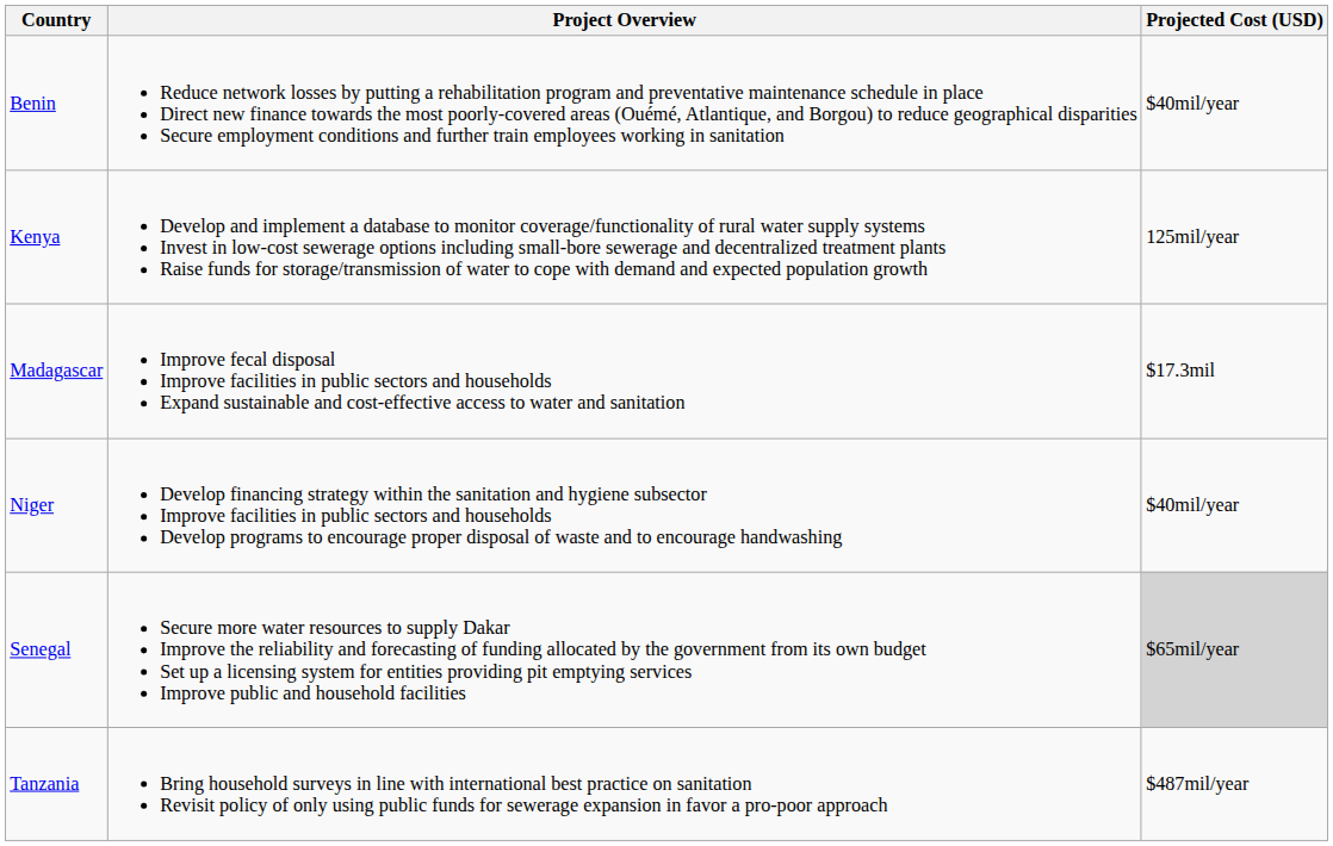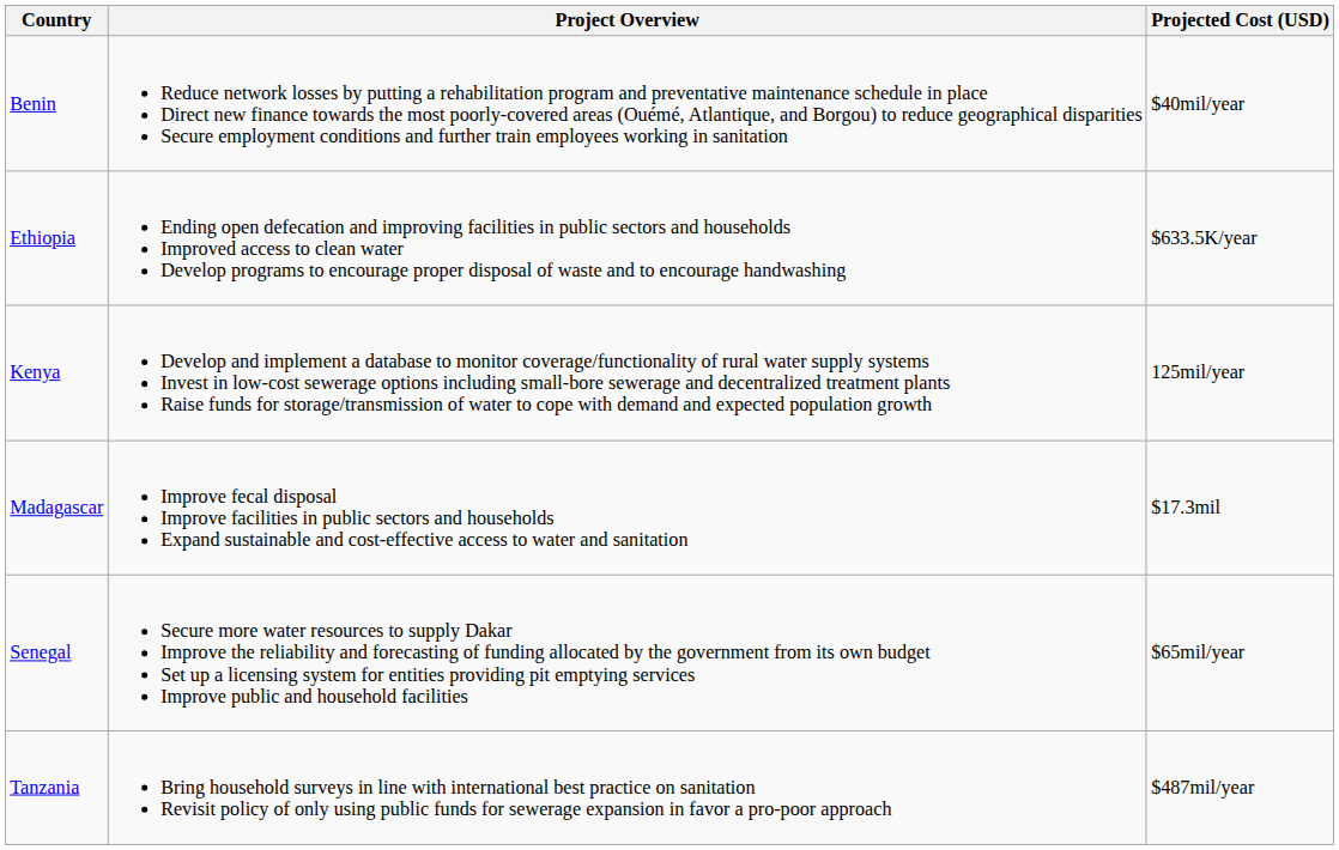+ row: Ethiopia | Ending open defecation and improving facilities in public sectors and households Improved access to clean water Develop programs to encourage proper disposal of waste and to encourage handwashing | $633.5K/year
- row: Niger | Develop financing strategy within the sanitation and hygiene subsector Improve facilities in public sectors and households Develop programs to encourage proper disposal of waste and to encourage handwashing | $40mil/year
Senegal | Projected Cost (USD): lightgrey background -> no background
